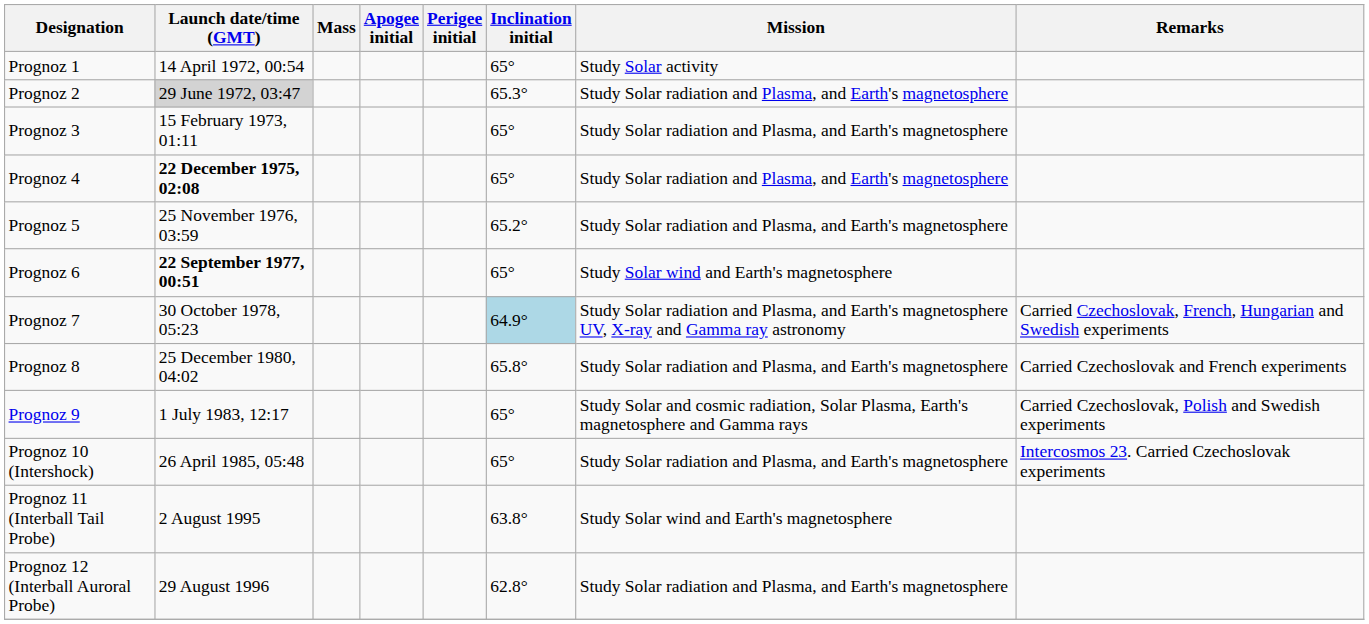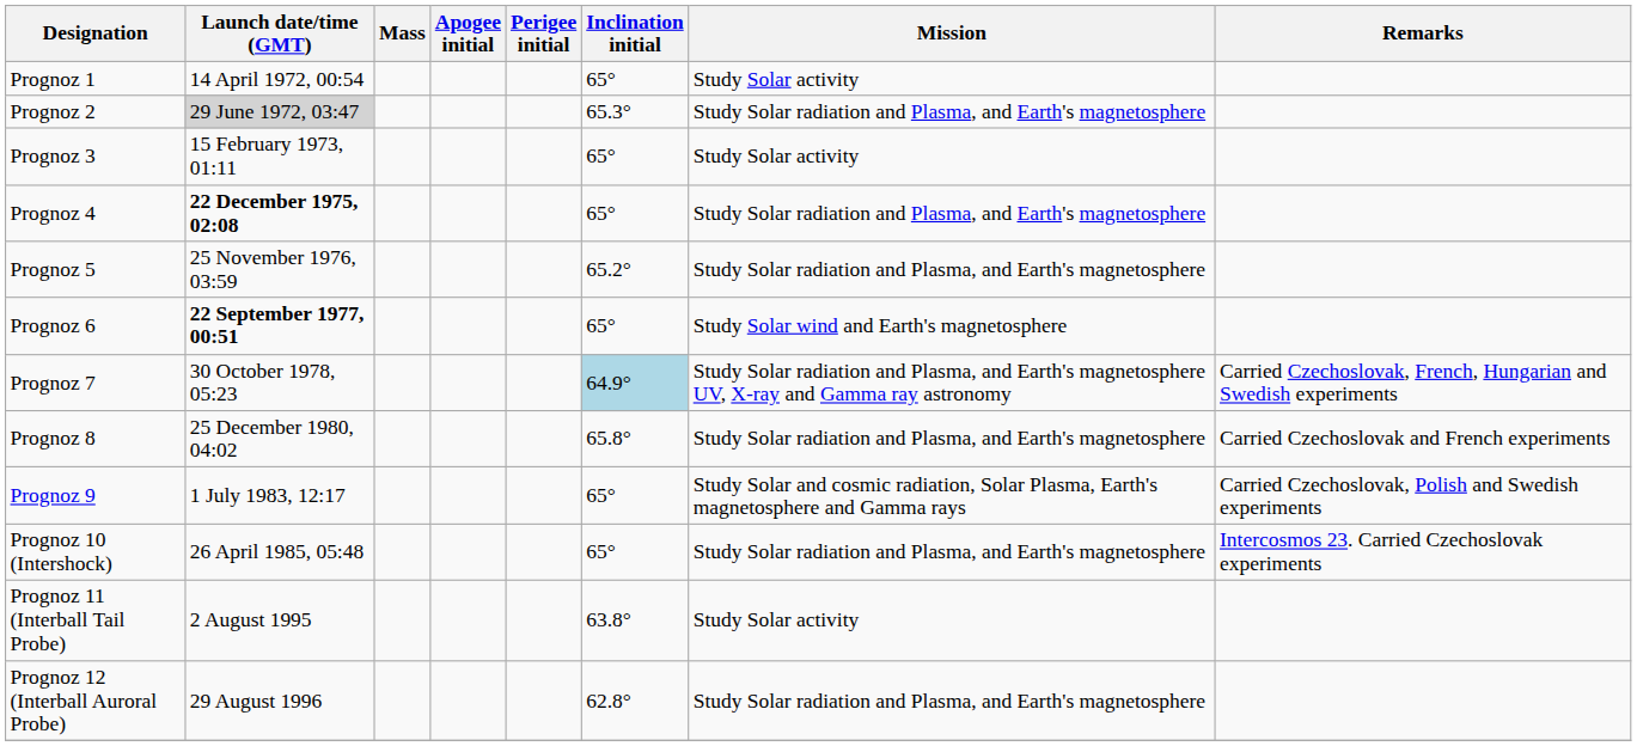Prognoz 3 | Mission: Study Solar radiation and Plasma, and Earth's magnetosphere -> Study Solar activity
Prognoz 11 (Interball Tail Probe) | Mission: Study Solar wind and Earth's magnetosphere -> Study Solar activity
